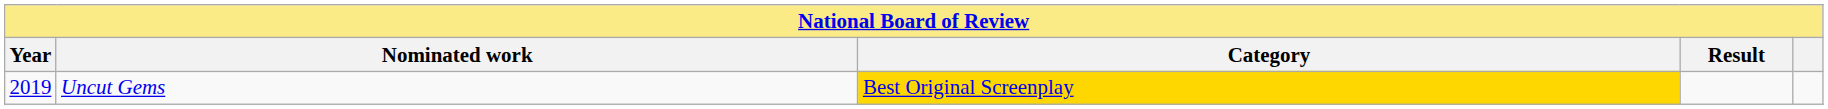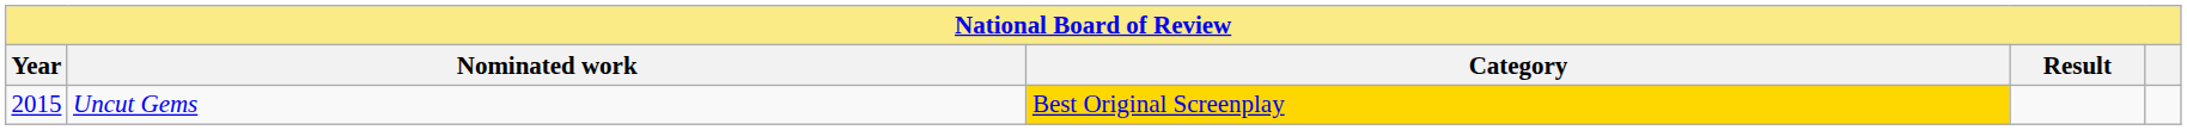Uncut Gems | Year: 2019 -> 2015
